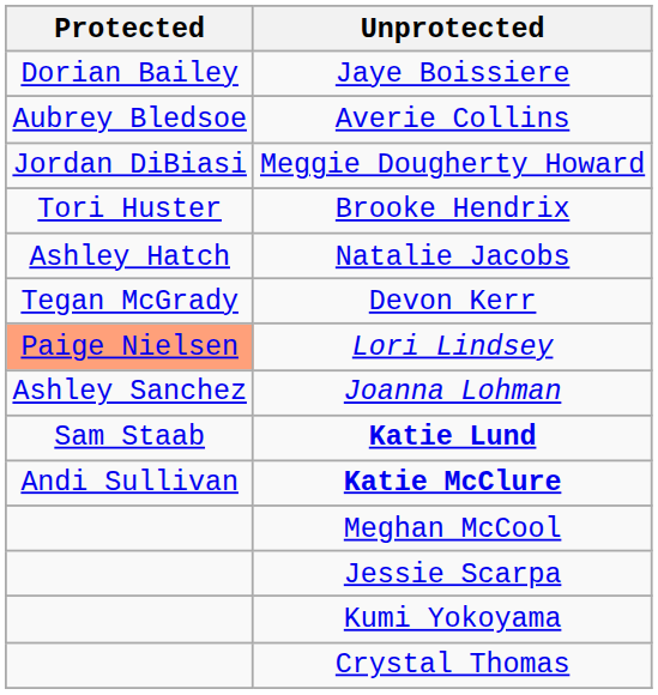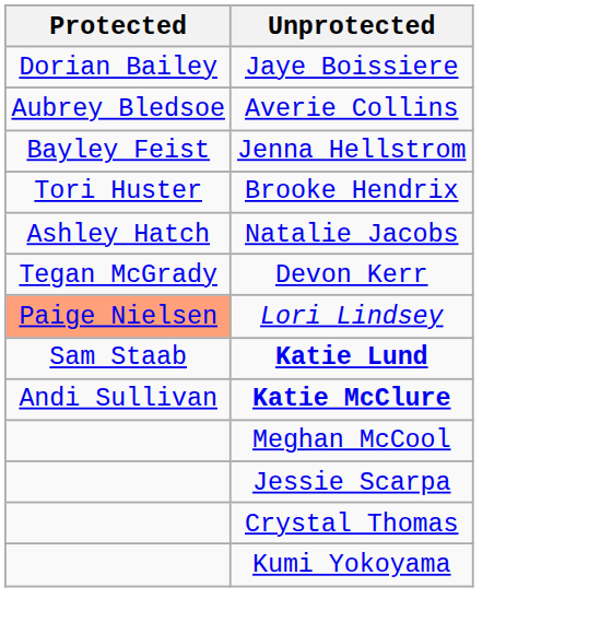- row: Jordan DiBiasi | Meggie Dougherty Howard
+ row: Bayley Feist | Jenna Hellstrom
- row: Ashley Sanchez | Joanna Lohman
rows swapped: Crystal Thomas <-> Kumi Yokoyama
